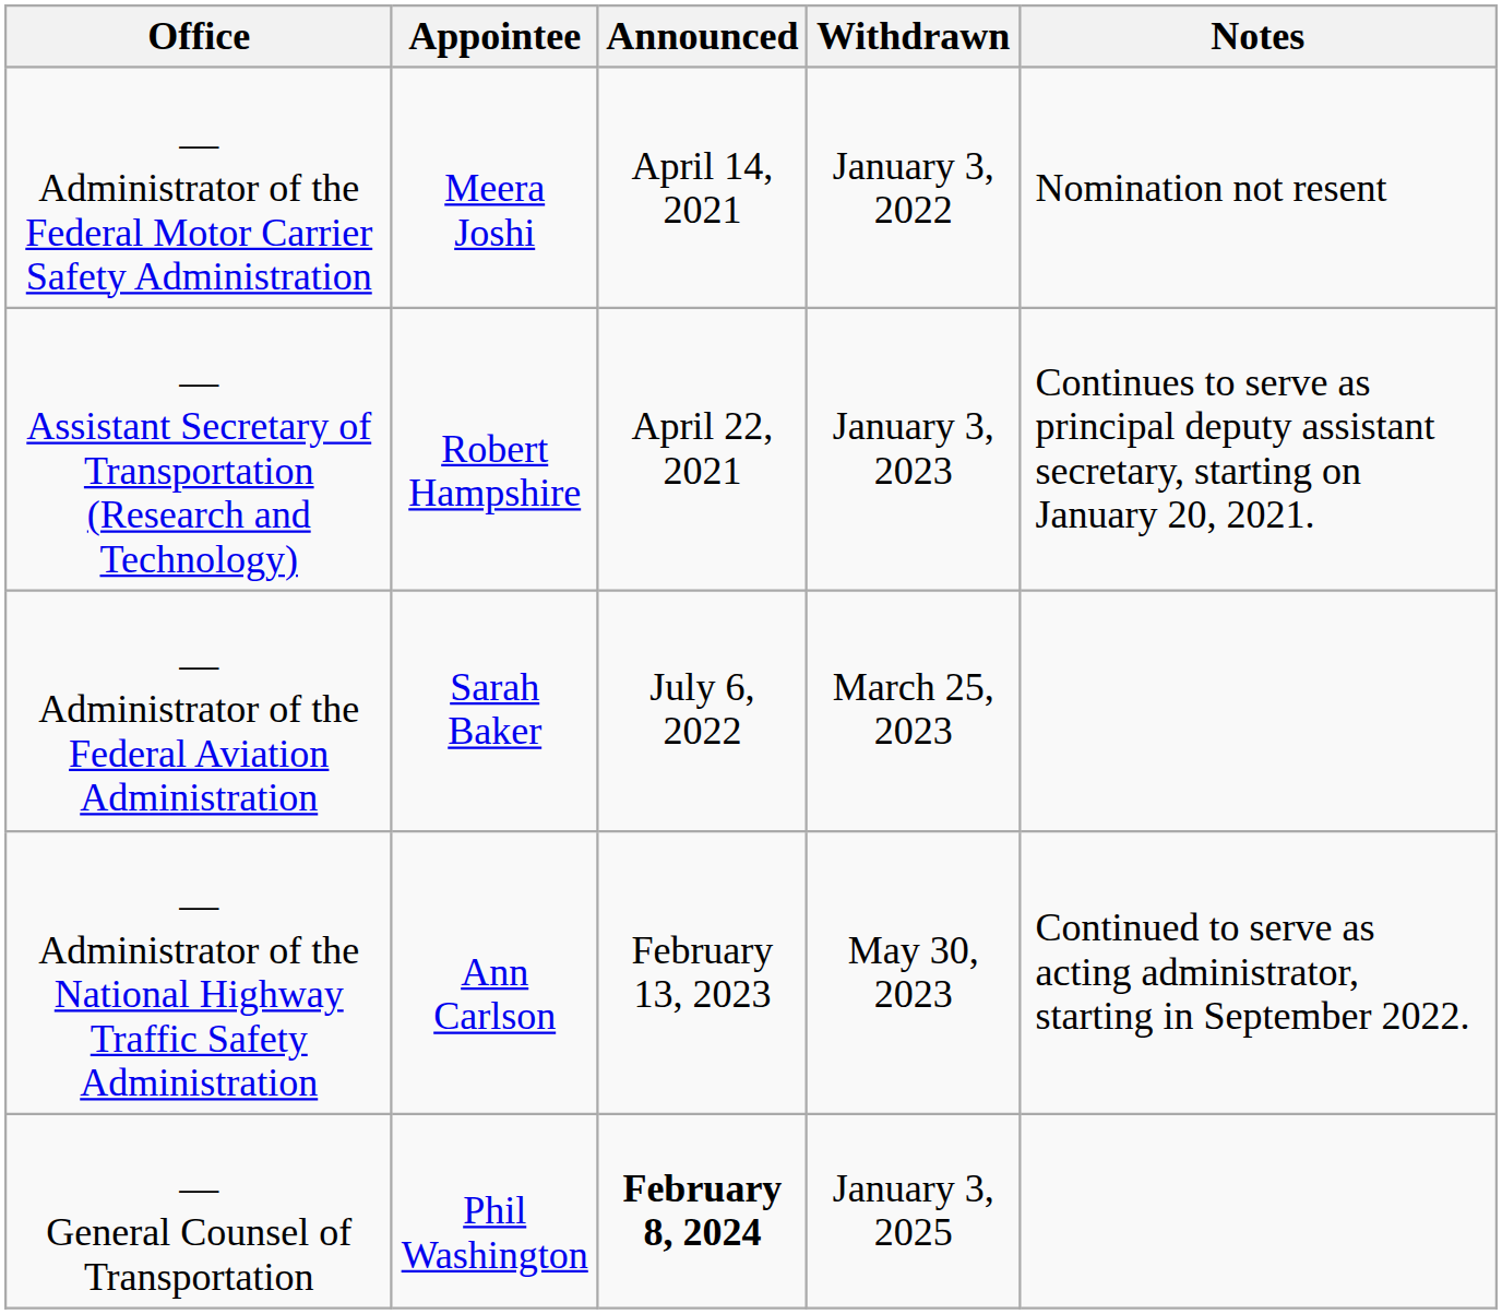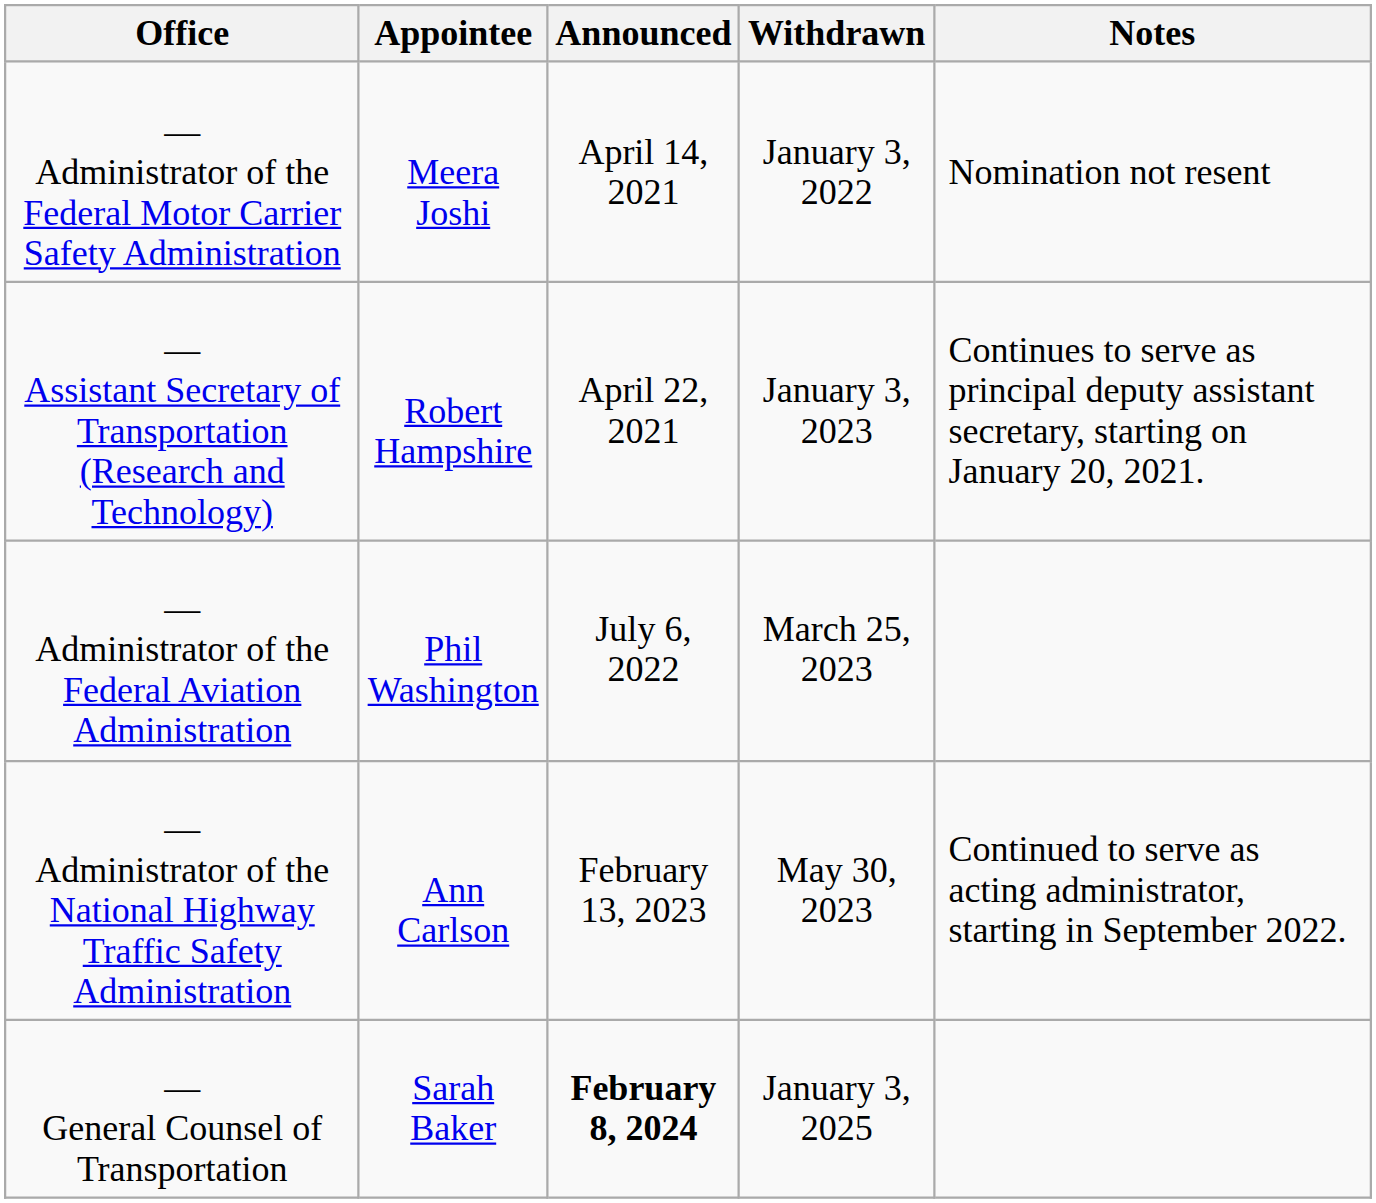— Administrator of the Federal Aviation Administration | Appointee: Sarah Baker -> Phil Washington
— General Counsel of Transportation | Appointee: Phil Washington -> Sarah Baker
